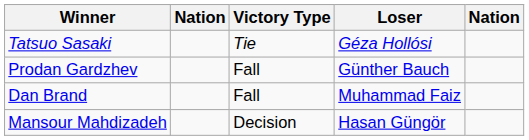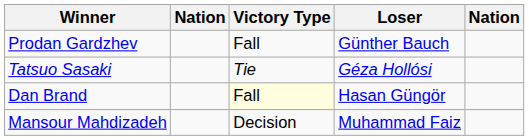rows swapped: Prodan Gardzhev <-> Tatsuo Sasaki
Dan Brand | Victory Type: no background -> lightyellow background
Dan Brand | Loser: Muhammad Faiz -> Hasan Güngör
Mansour Mahdizadeh | Loser: Hasan Güngör -> Muhammad Faiz
